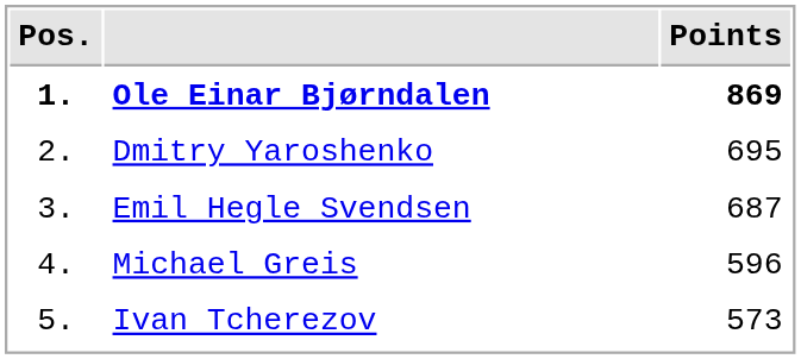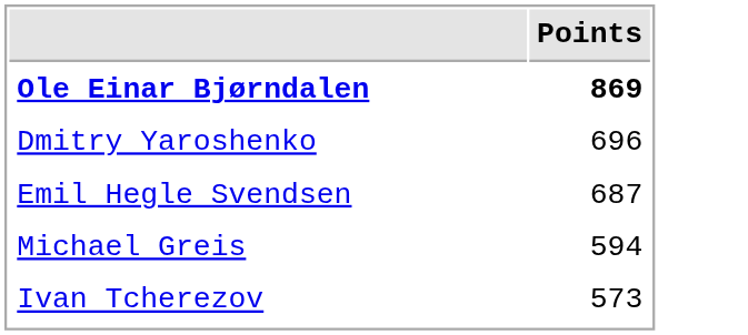- column: Pos. | 1. | 2. | 3. | 4. | 5.
Dmitry Yaroshenko | Points: 695 -> 696
Michael Greis | Points: 596 -> 594
